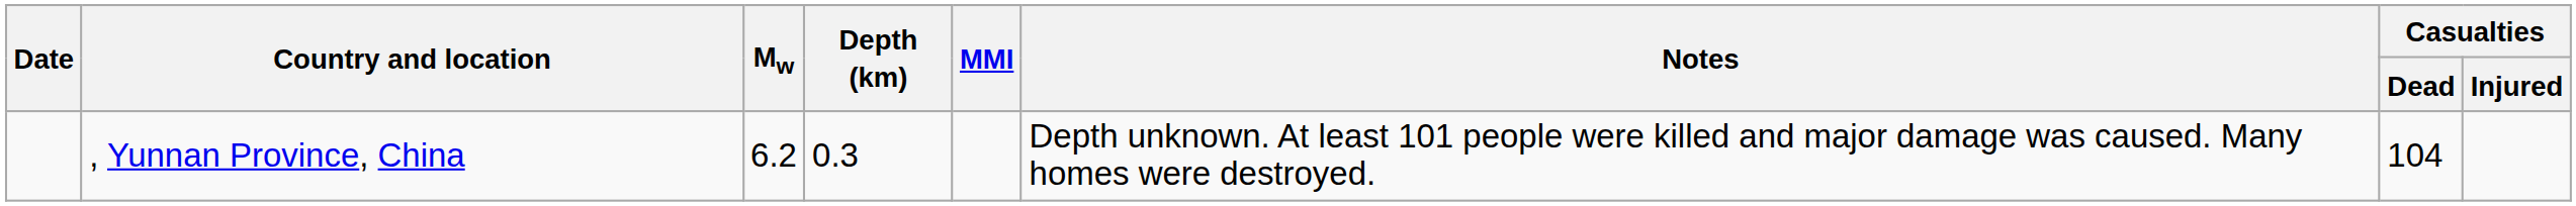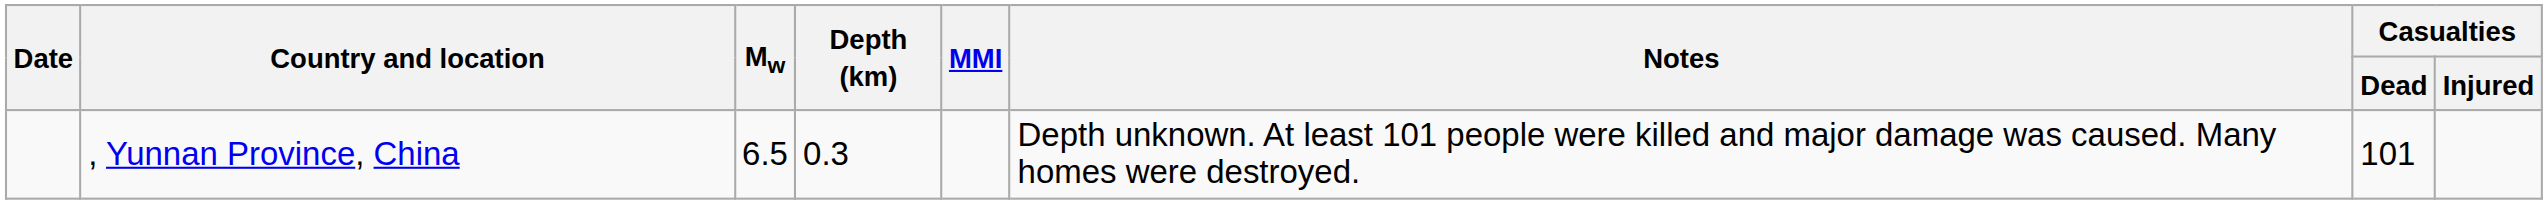, Yunnan Province, China | Mw: 6.2 -> 6.5
, Yunnan Province, China | Casualties / Dead: 104 -> 101
